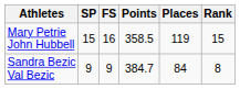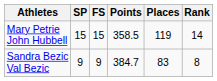Mary Petrie John Hubbell | FS: 16 -> 15
Mary Petrie John Hubbell | Rank: 15 -> 14
Sandra Bezic Val Bezic | Places: 84 -> 83
